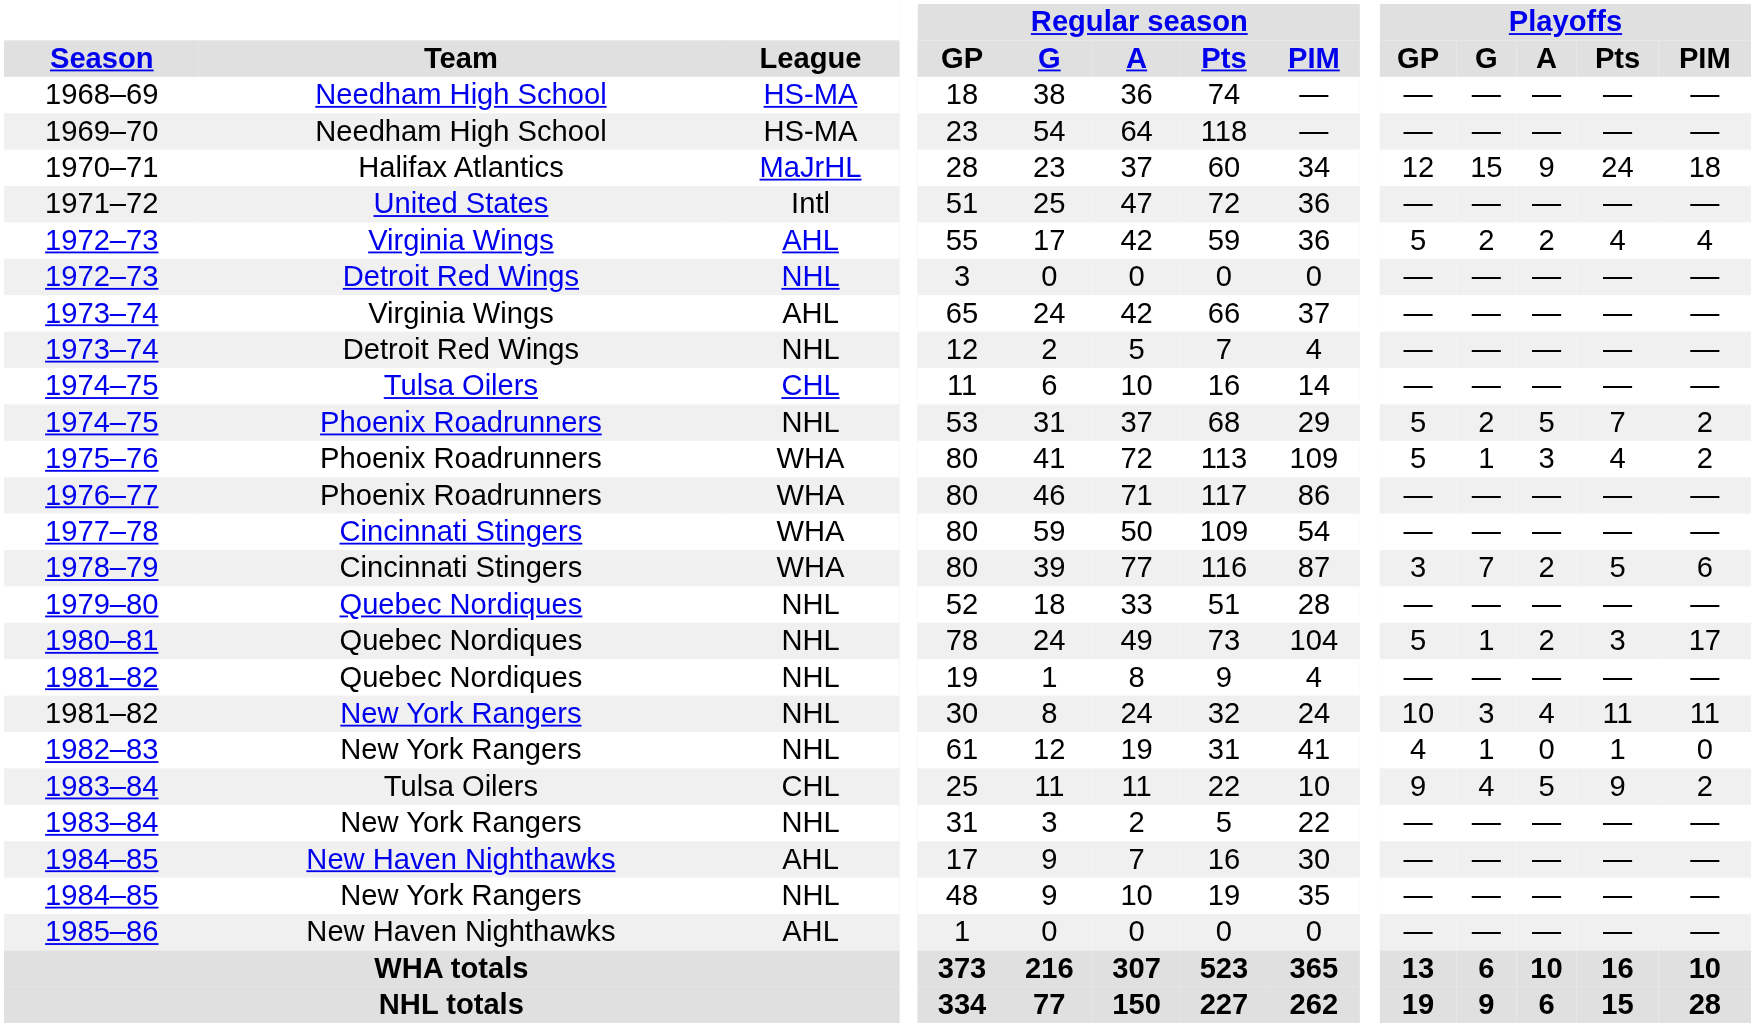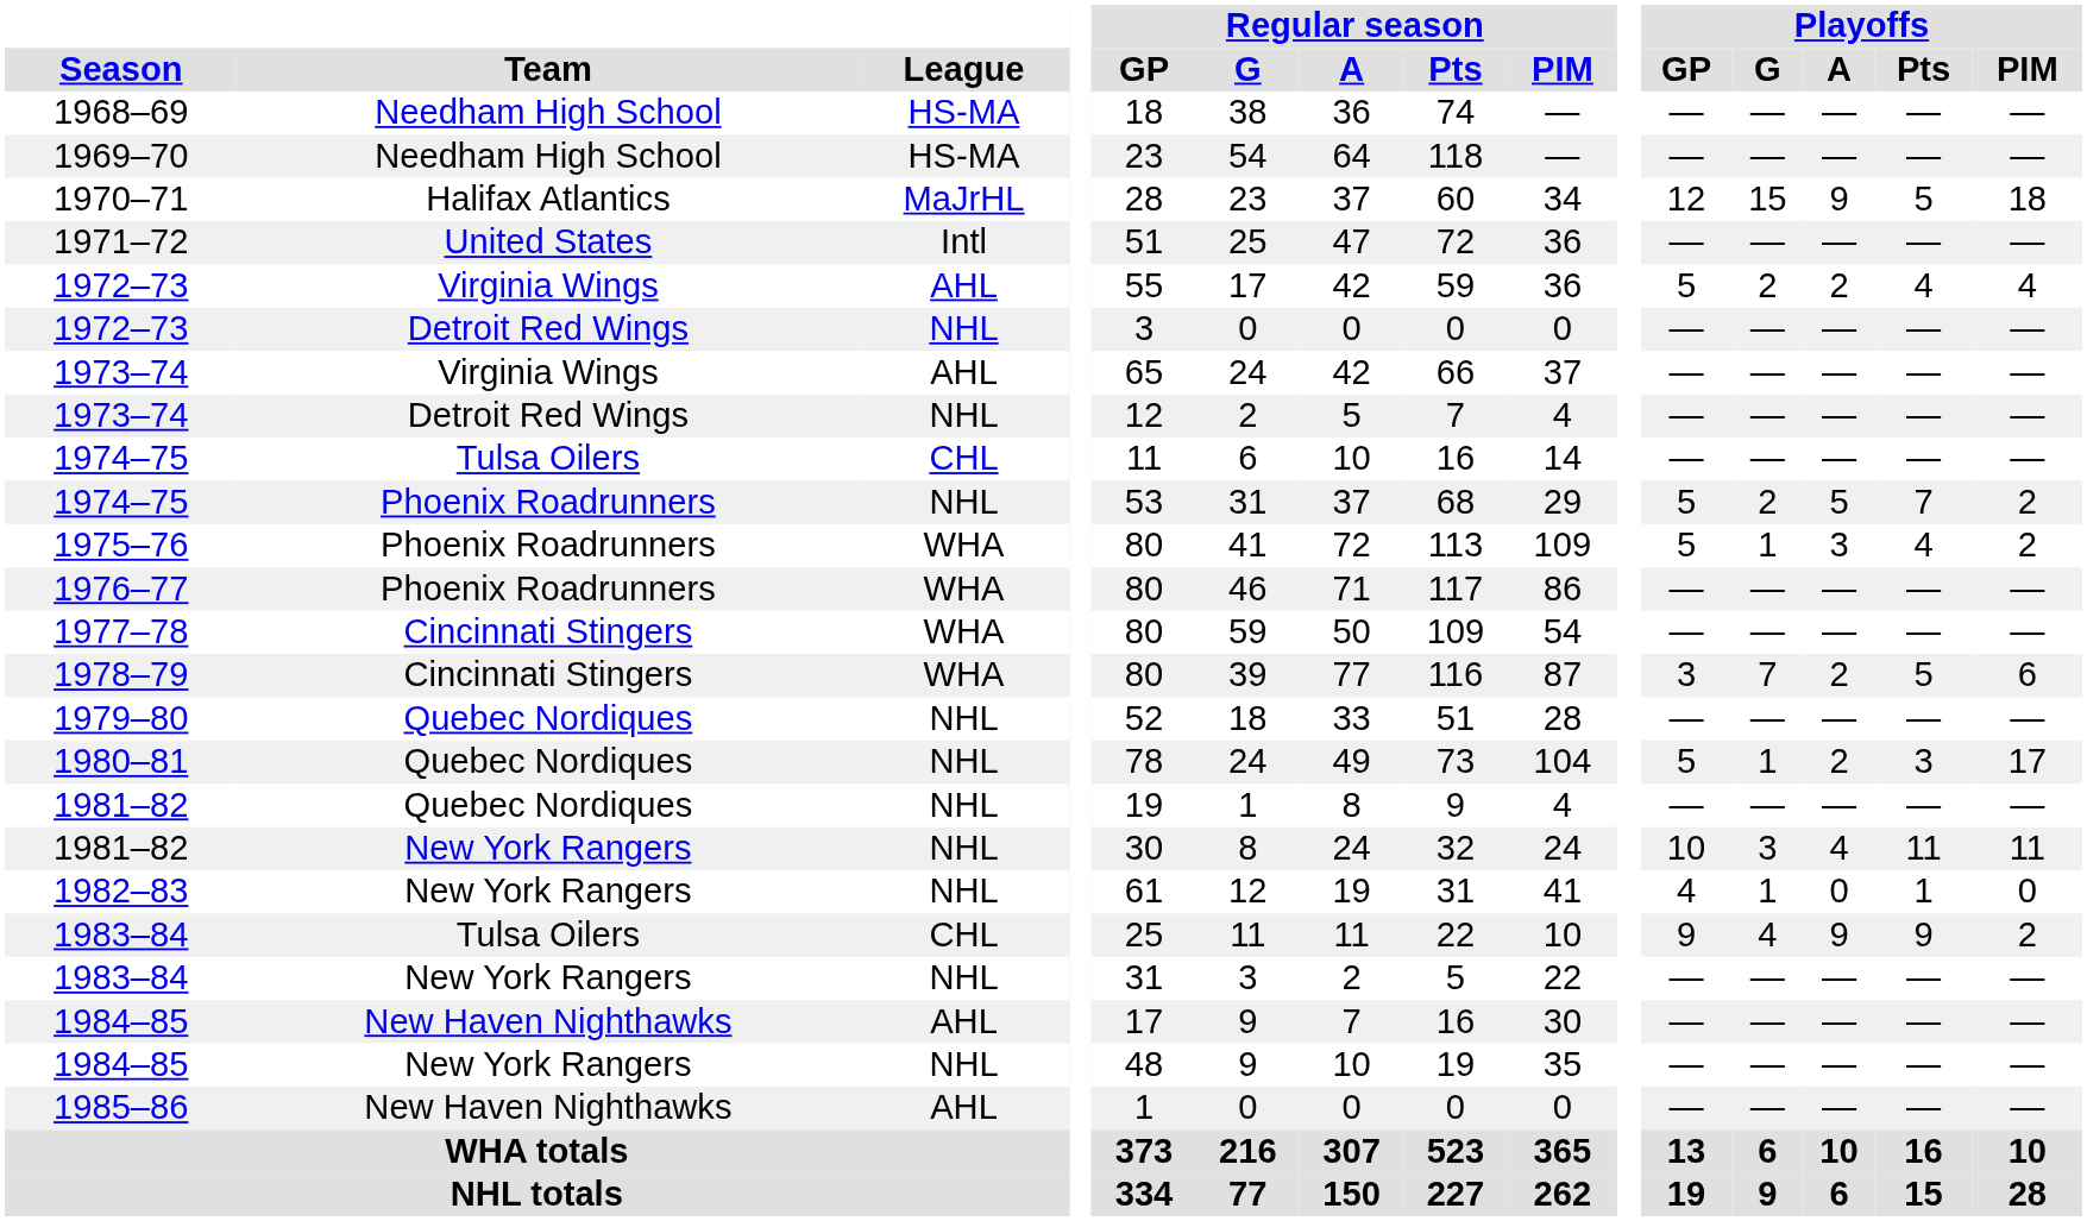1970–71 | Playoffs / Pts: 24 -> 5
1983–84 / Tulsa Oilers | Playoffs / A: 5 -> 9
